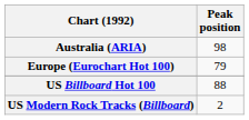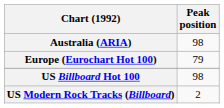US Billboard Hot 100 | Peak position: 88 -> 98
